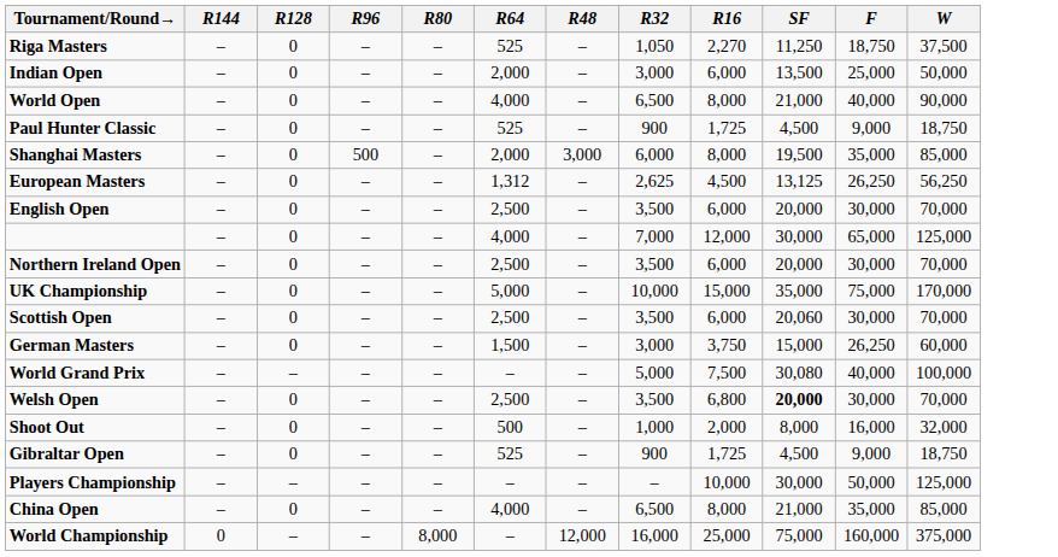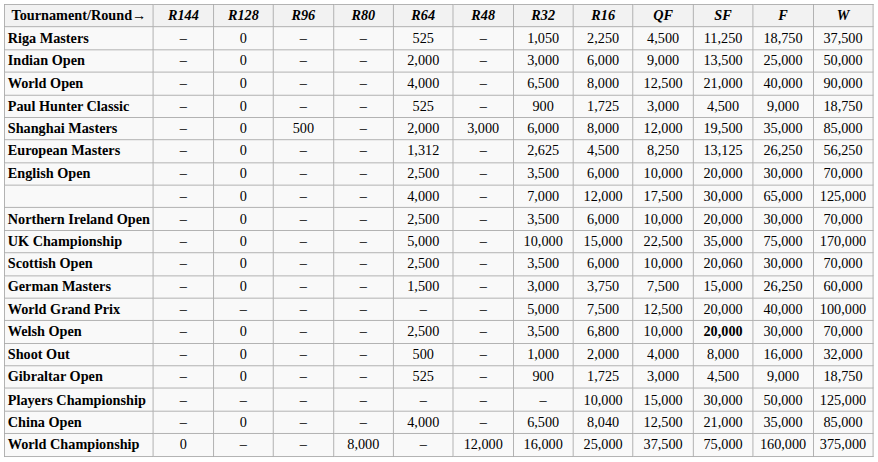+ column: QF | 4,500 | 9,000 | 12,500 | 3,000 | 12,000 | 8,250 | 10,000 | 17,500 | 10,000 | 22,500 | 10,000 | 7,500 | 12,500 | 10,000 | 4,000 | 3,000 | 15,000 | 12,500 | 37,500
Riga Masters | R16: 2,270 -> 2,250
World Grand Prix | SF: 30,080 -> 20,000
China Open | R16: 8,000 -> 8,040
